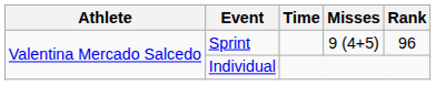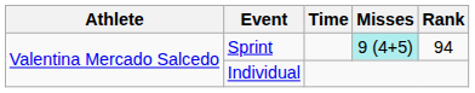Sprint | Misses: no background -> paleturquoise background
Sprint | Rank: 96 -> 94
